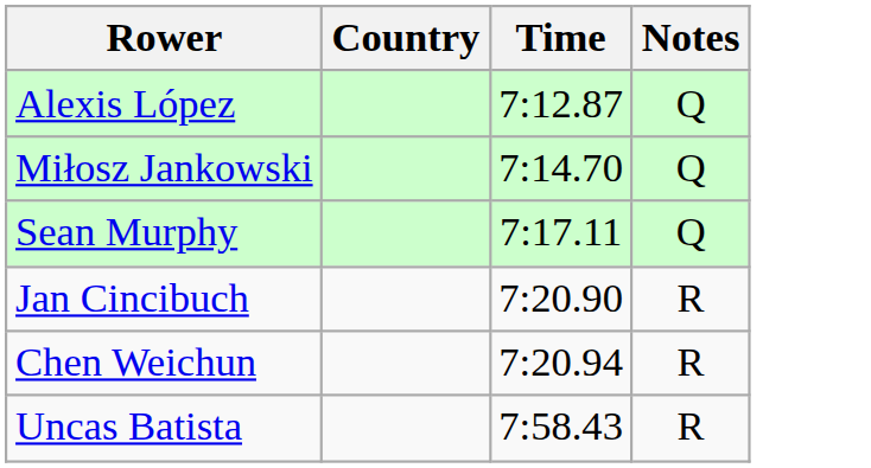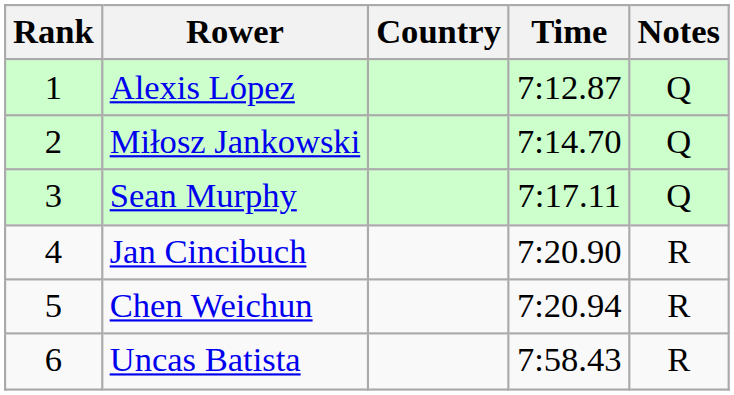+ column: Rank | 1 | 2 | 3 | 4 | 5 | 6
